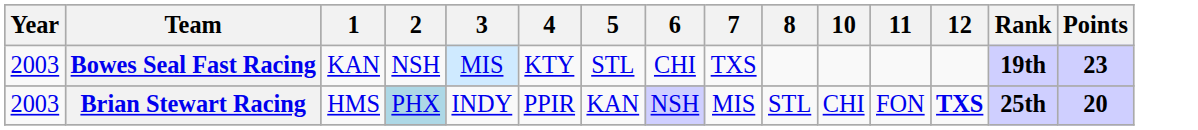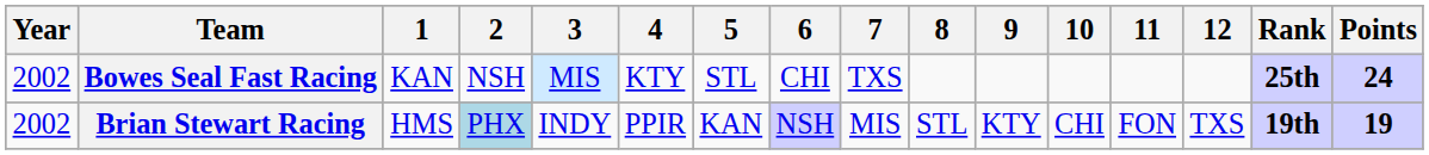+ column: 9 | KTY
Bowes Seal Fast Racing | Year: 2003 -> 2002
Bowes Seal Fast Racing | Rank: 19th -> 25th
Bowes Seal Fast Racing | Points: 23 -> 24
Brian Stewart Racing | Year: 2003 -> 2002
Brian Stewart Racing | 12: bold -> normal
Brian Stewart Racing | Rank: 25th -> 19th
Brian Stewart Racing | Points: 20 -> 19
